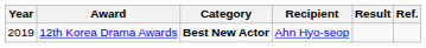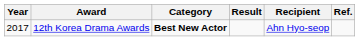columns swapped: Recipient <-> Result
12th Korea Drama Awards | Year: 2019 -> 2017
